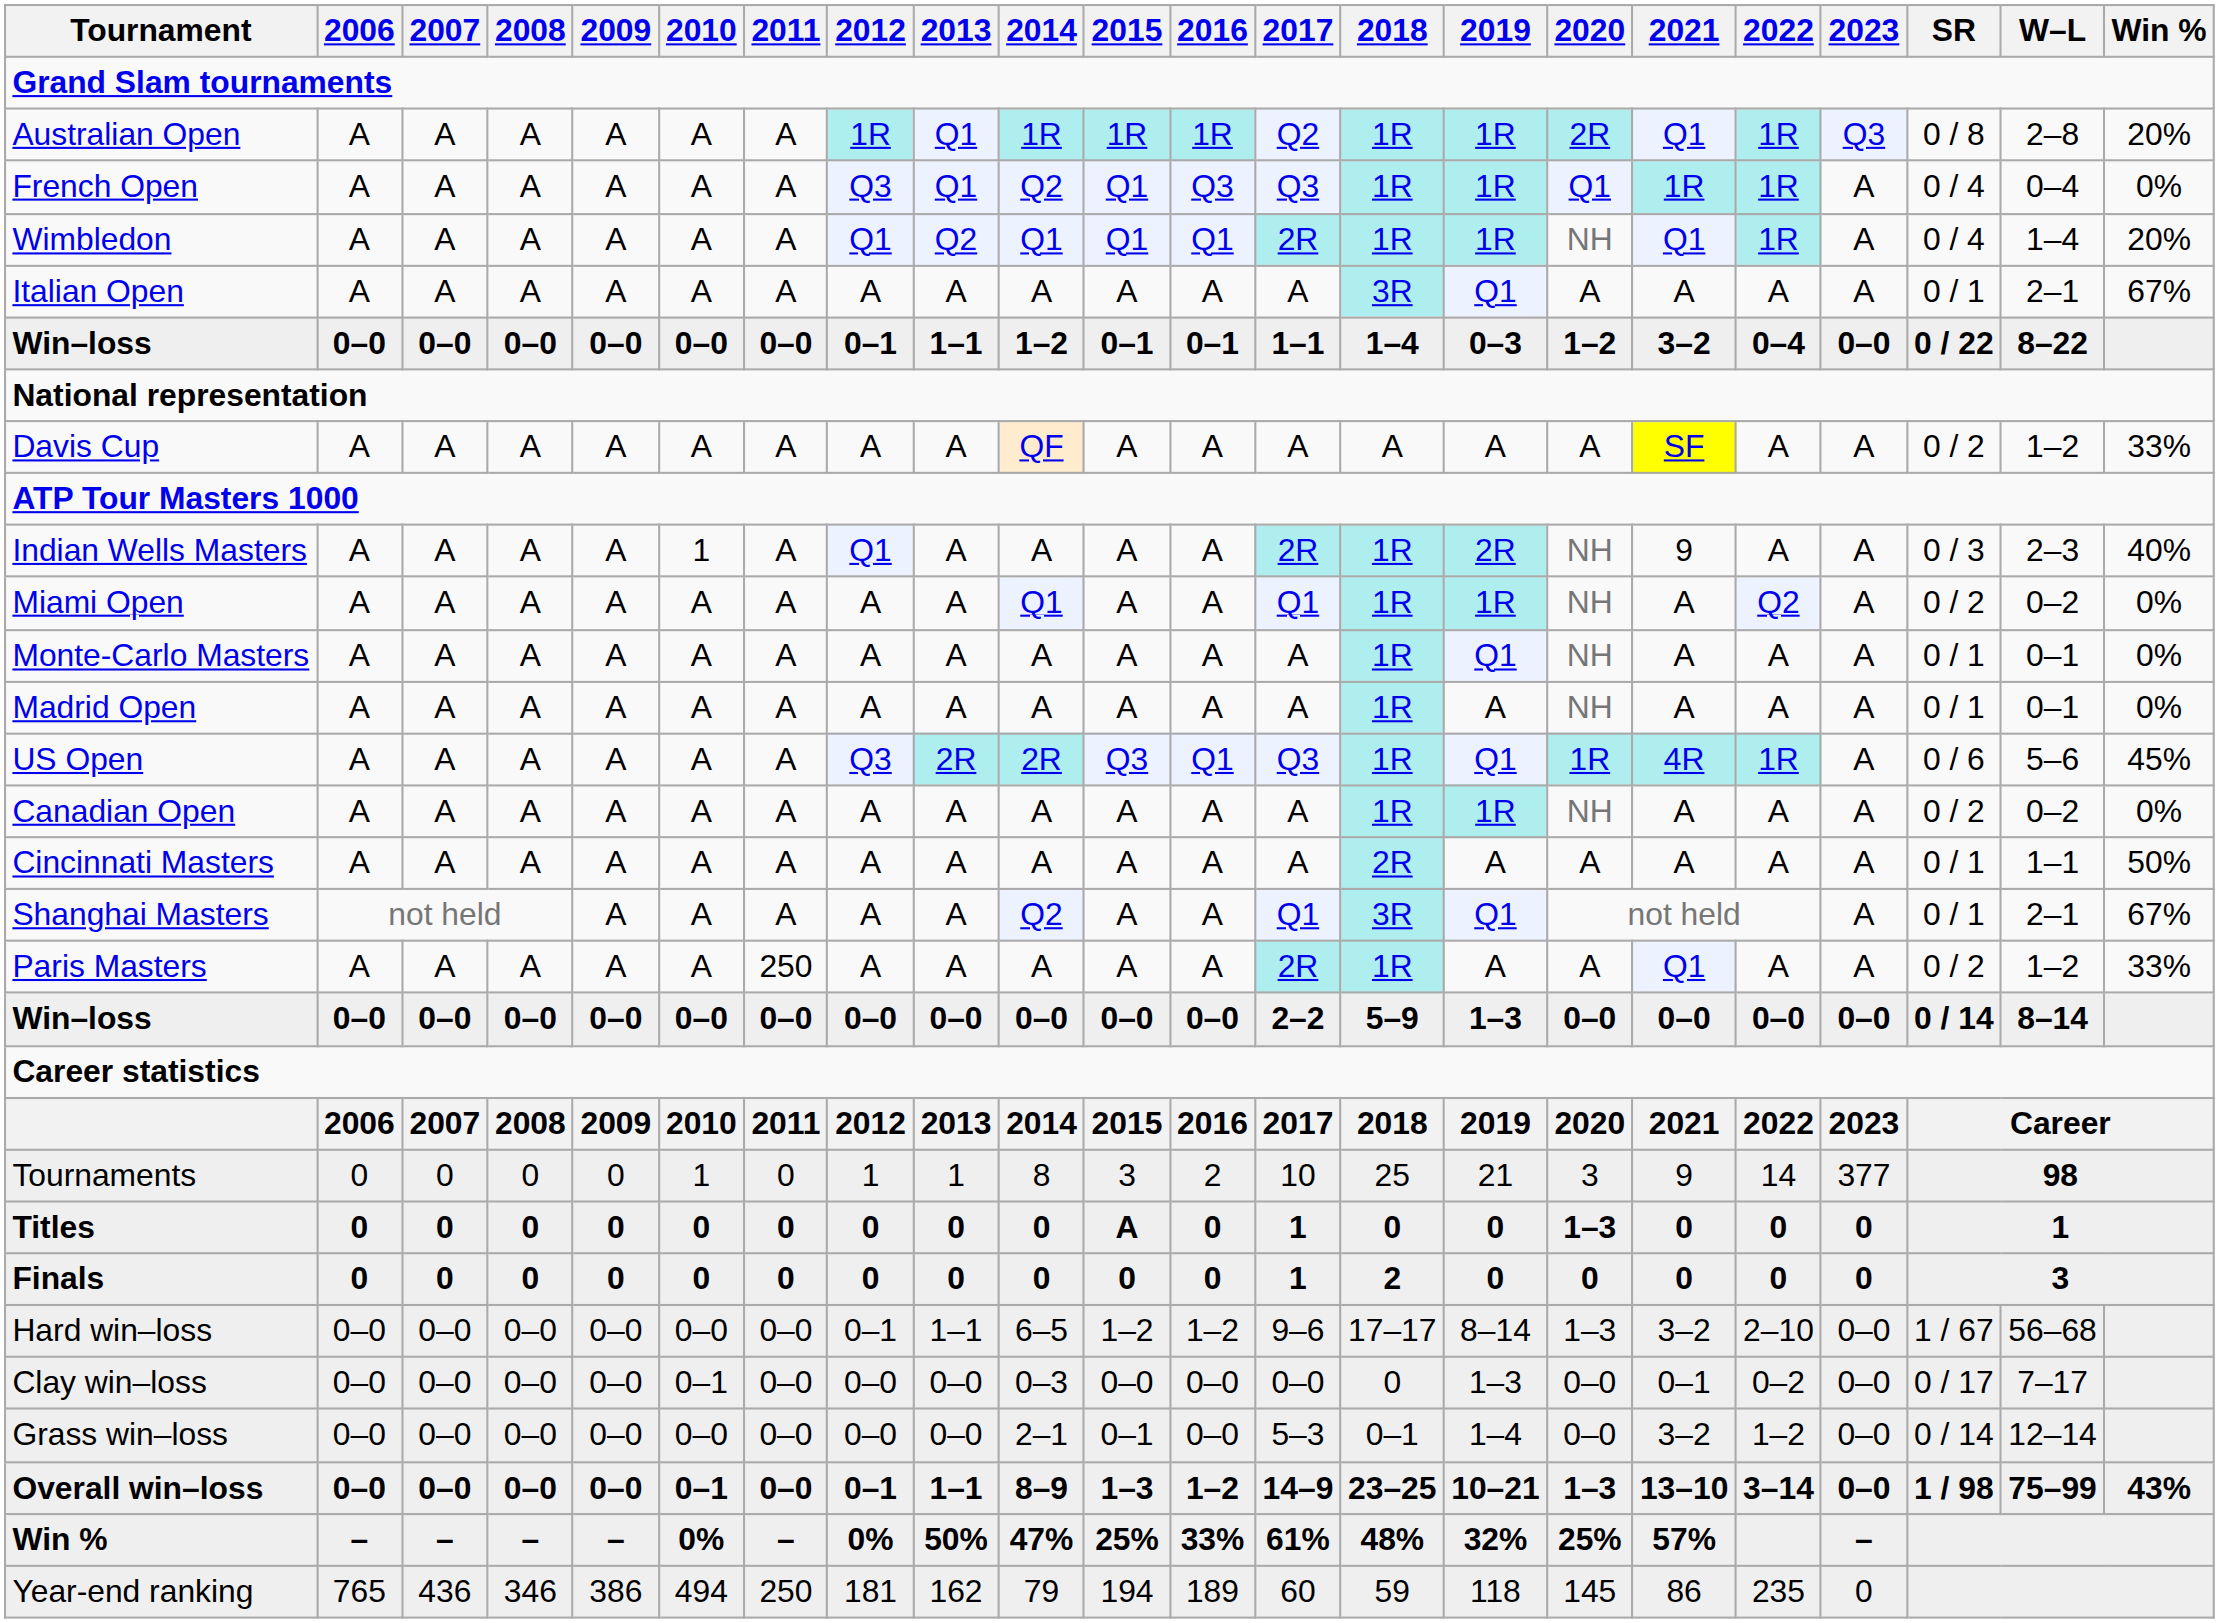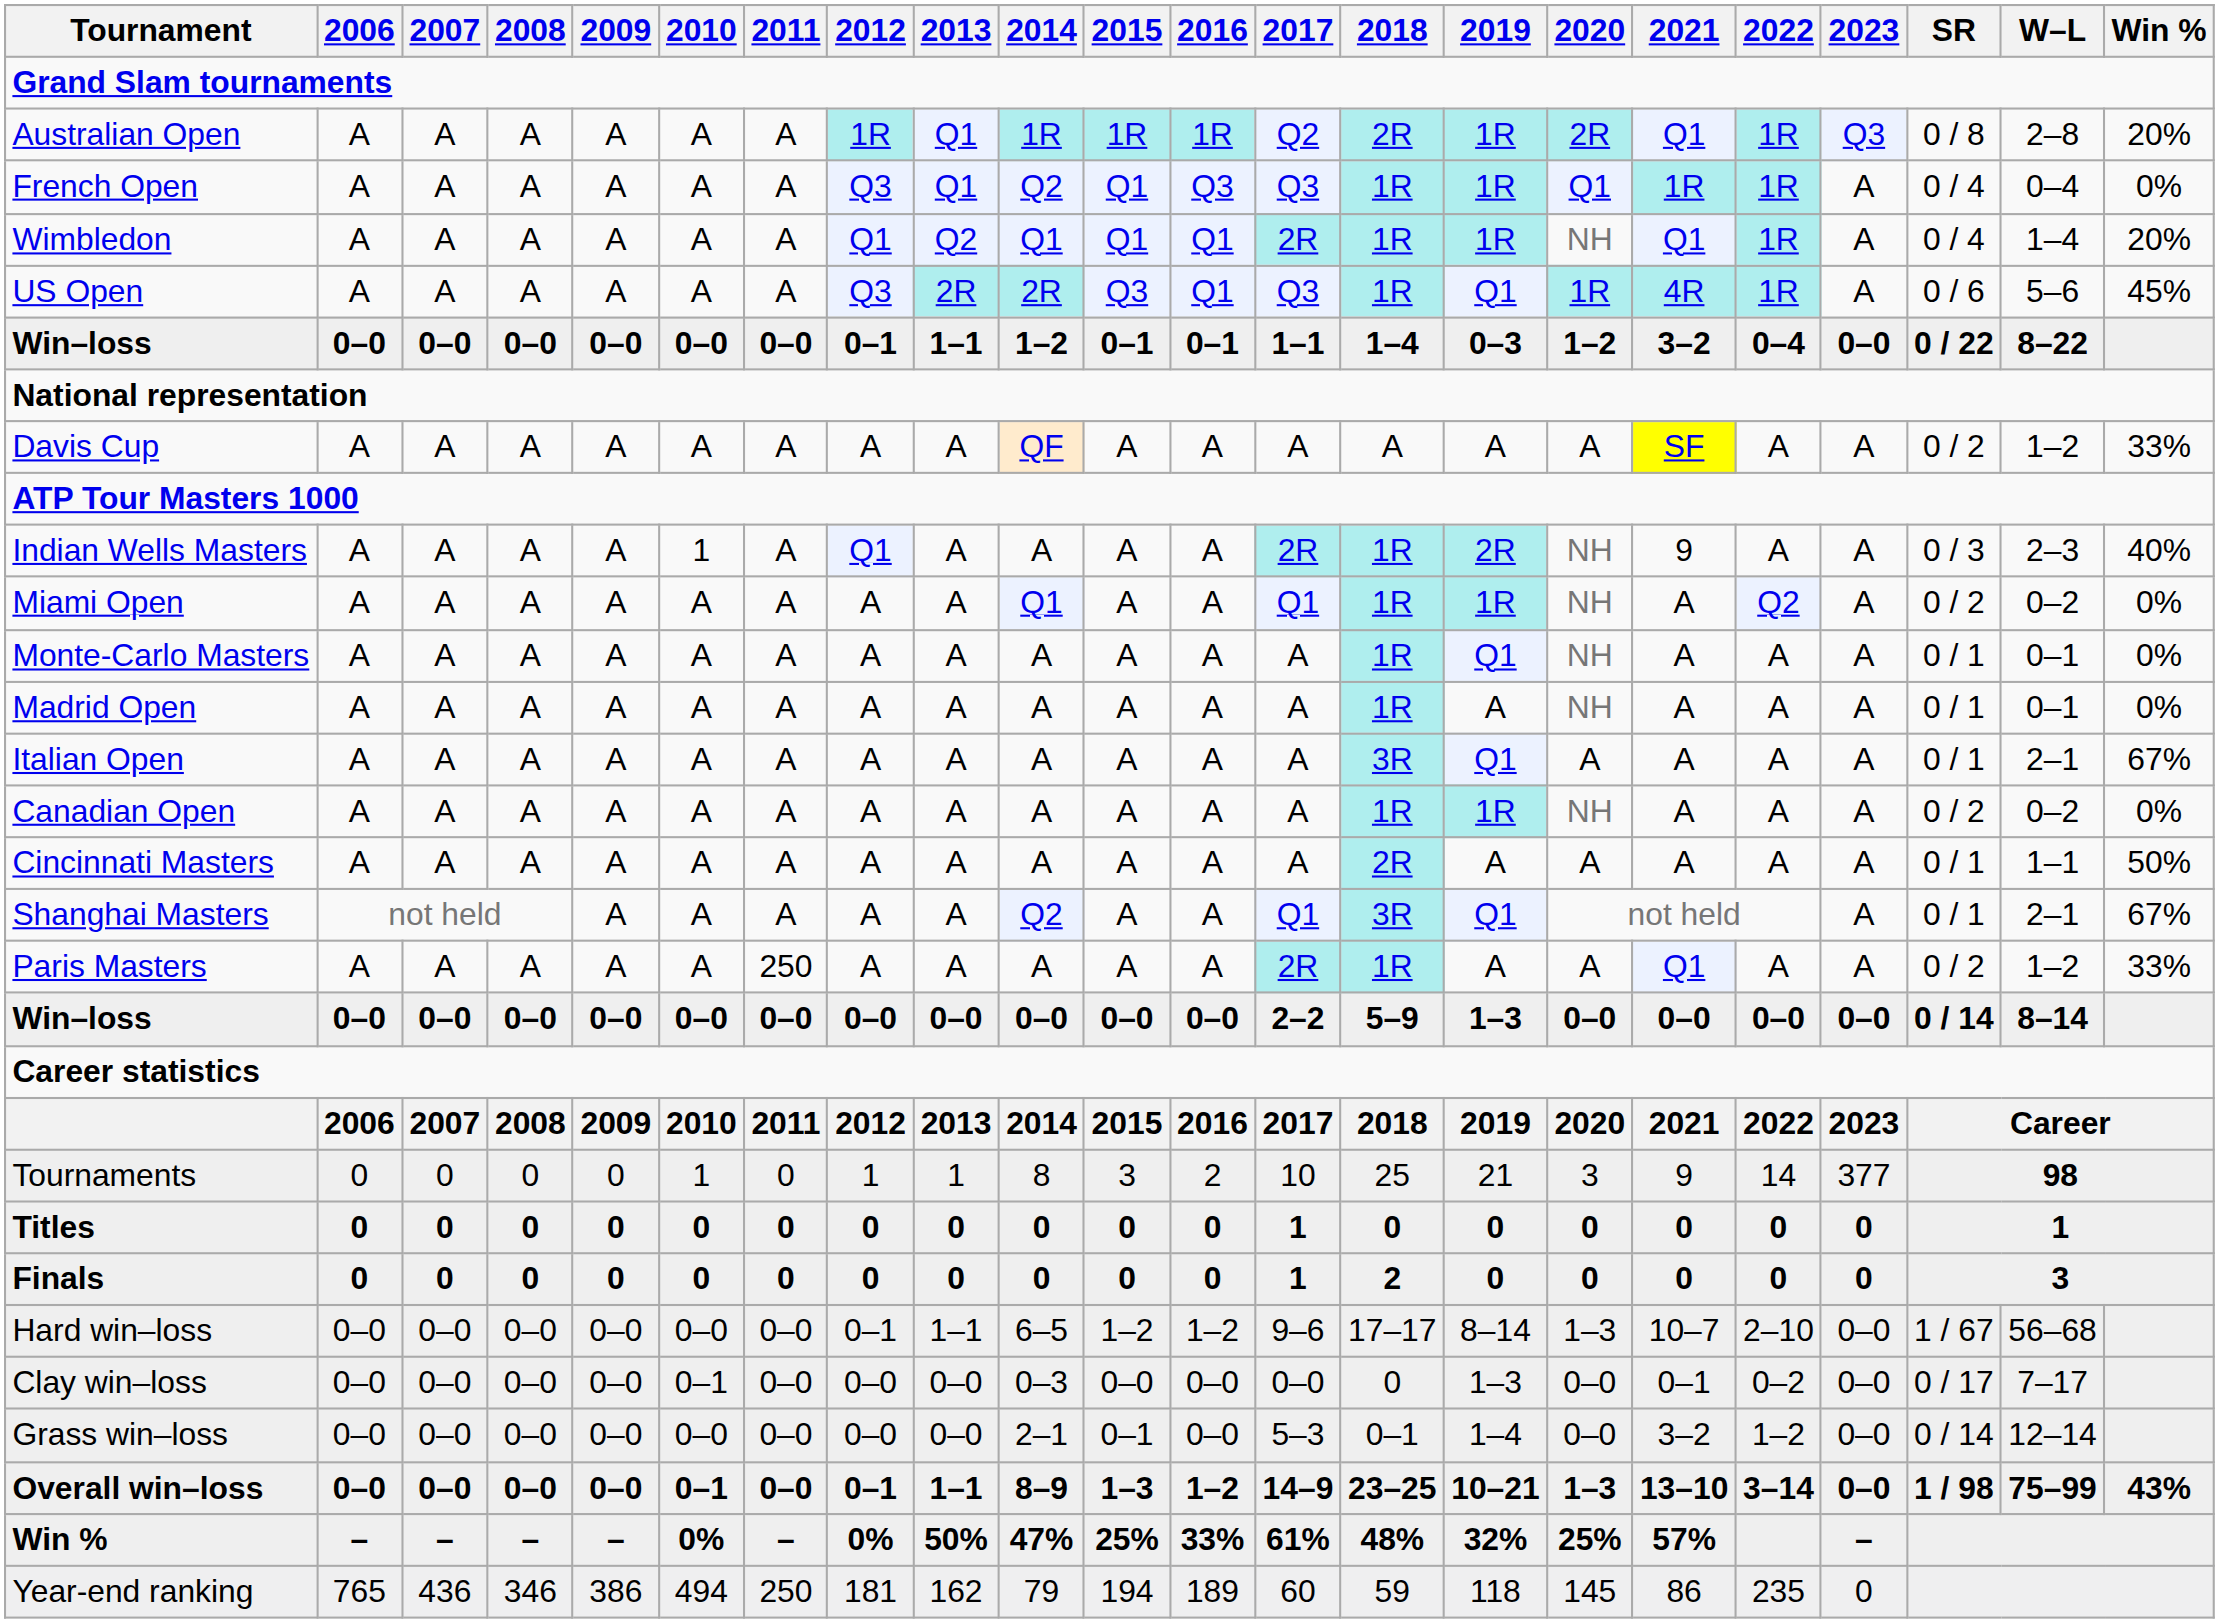Australian Open | 2018: 1R -> 2R
rows swapped: US Open <-> Italian Open
Titles | 2015: A -> 0
Titles | 2020: 1–3 -> 0
Hard win–loss | 2021: 3–2 -> 10–7
